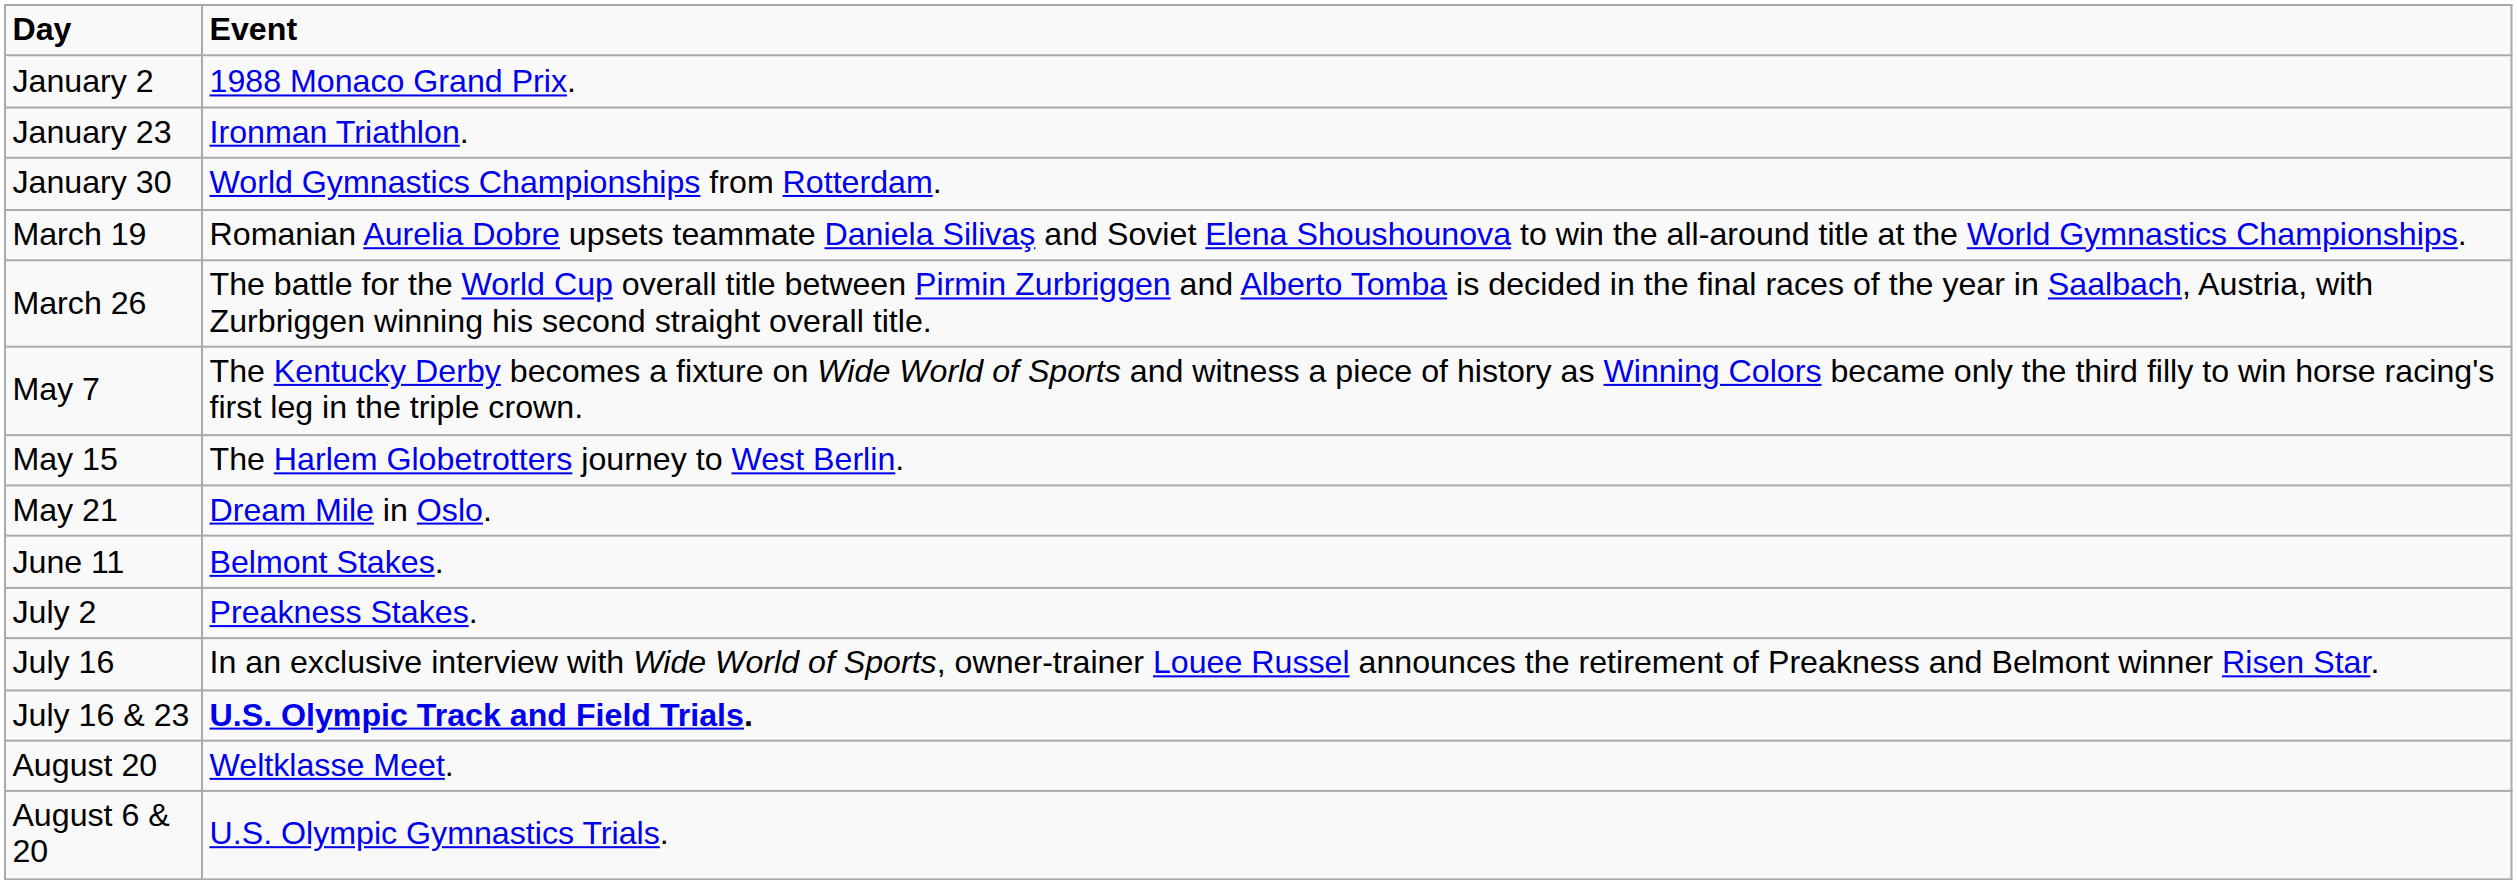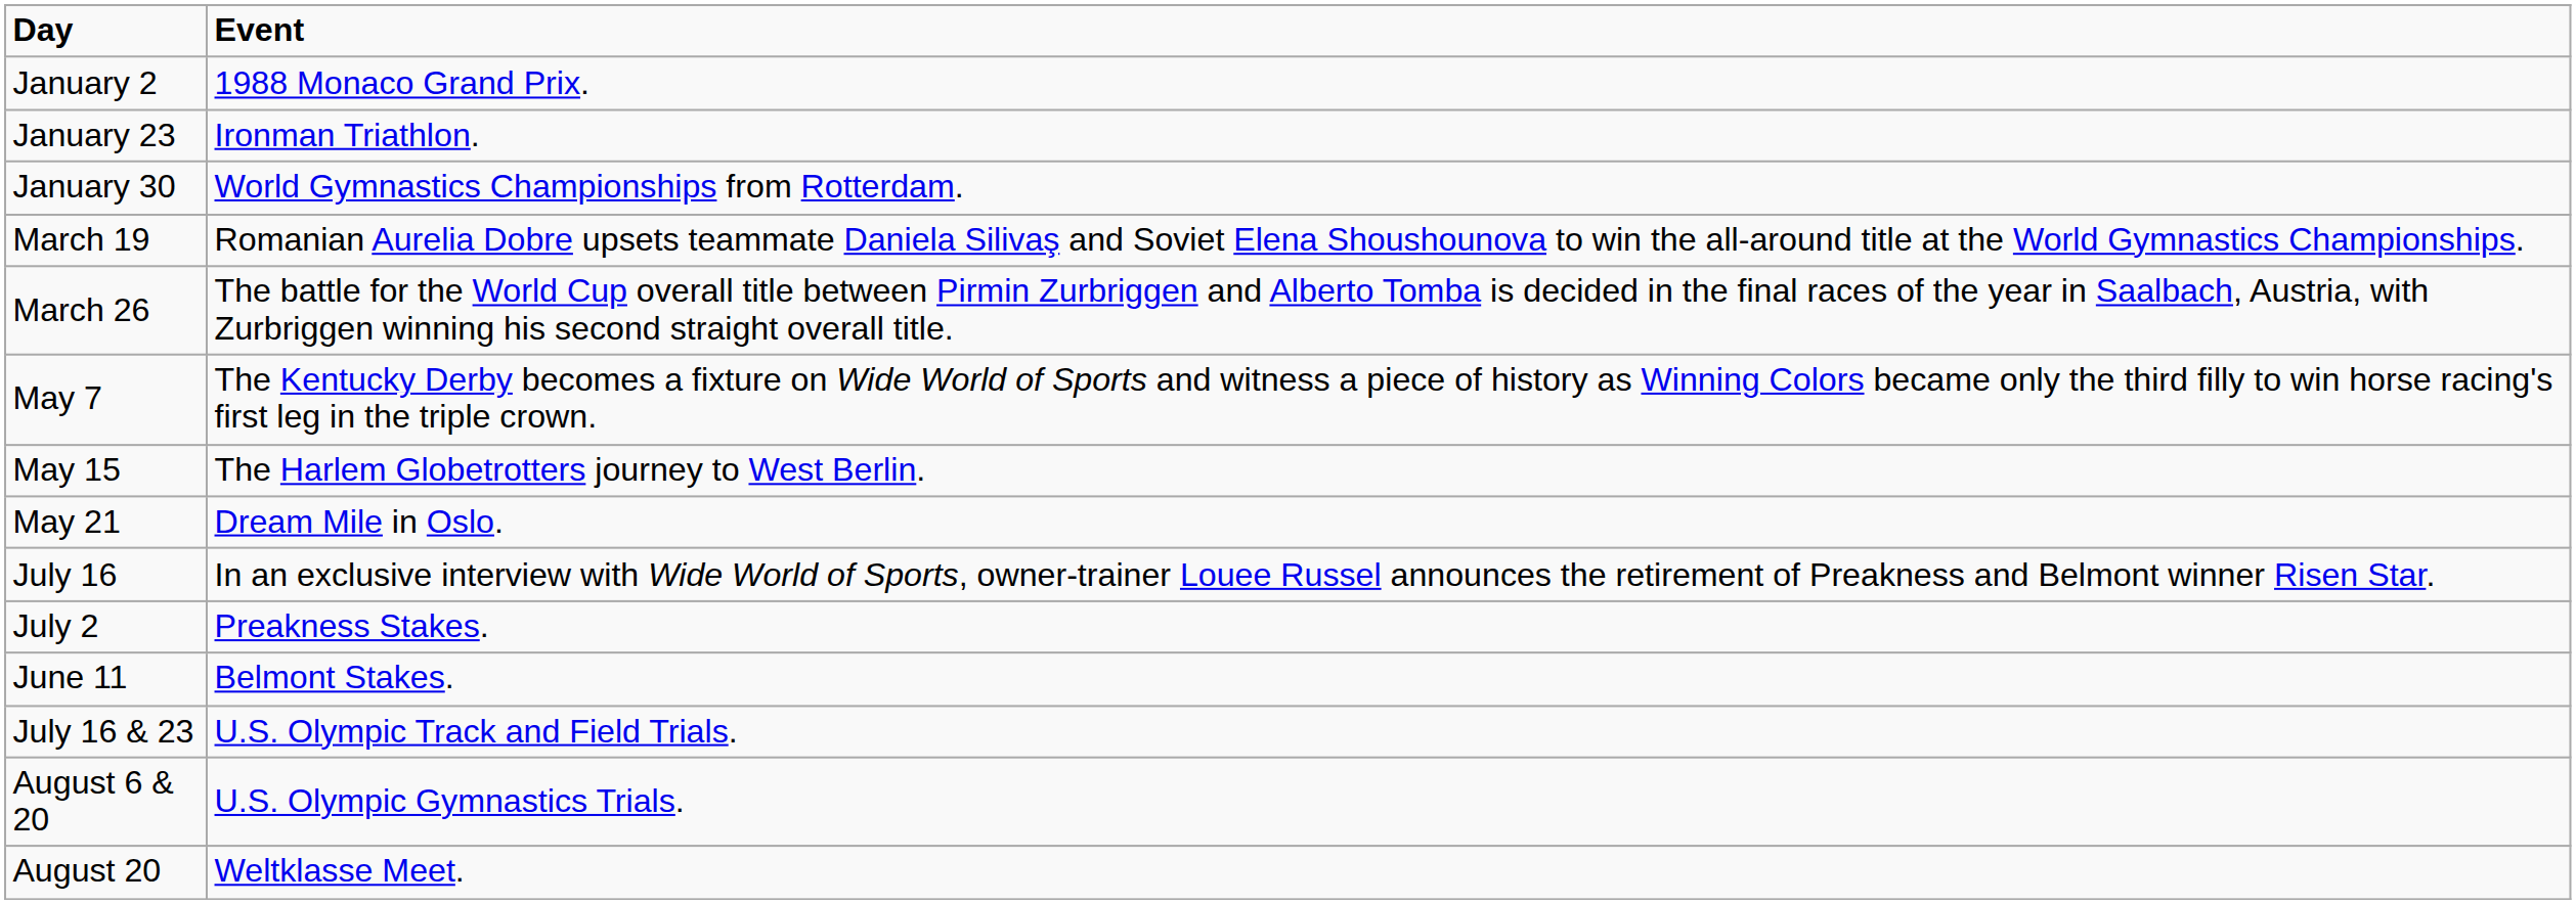rows swapped: June 11 <-> July 16
July 16 & 23 | Event: bold -> normal
rows swapped: August 6 & 20 <-> August 20
